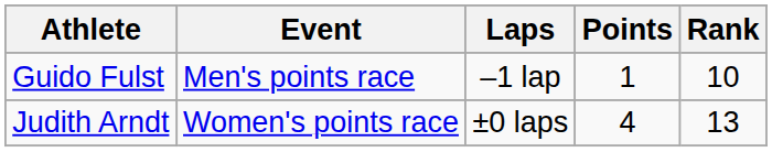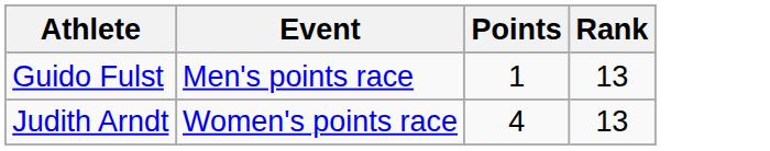- column: Laps | –1 lap | ±0 laps
Guido Fulst | Rank: 10 -> 13
